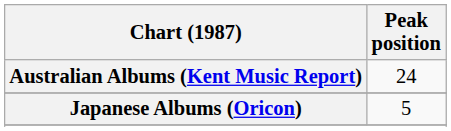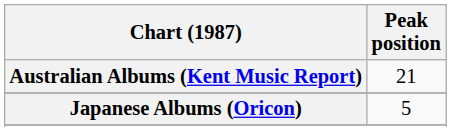Australian Albums (Kent Music Report) | Peak position: 24 -> 21
